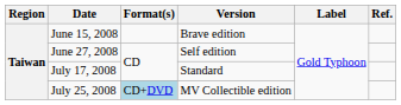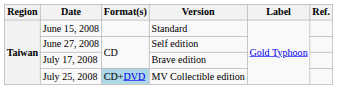June 15, 2008 | Version: Brave edition -> Standard
July 17, 2008 | Version: Standard -> Brave edition
